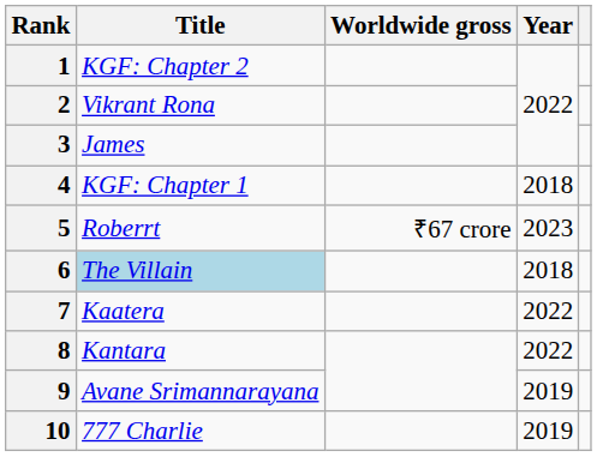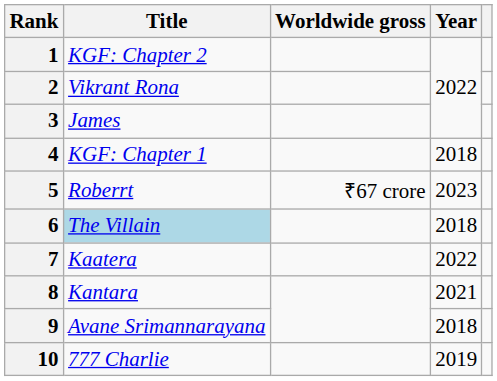8 | Year: 2022 -> 2021
9 | Year: 2019 -> 2018
